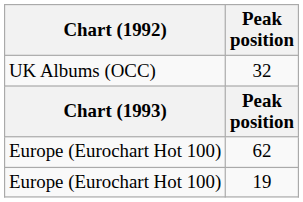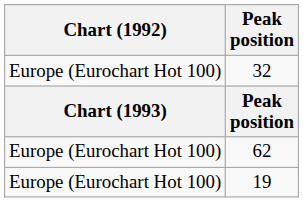32 | Chart (1992): UK Albums (OCC) -> Europe (Eurochart Hot 100)
